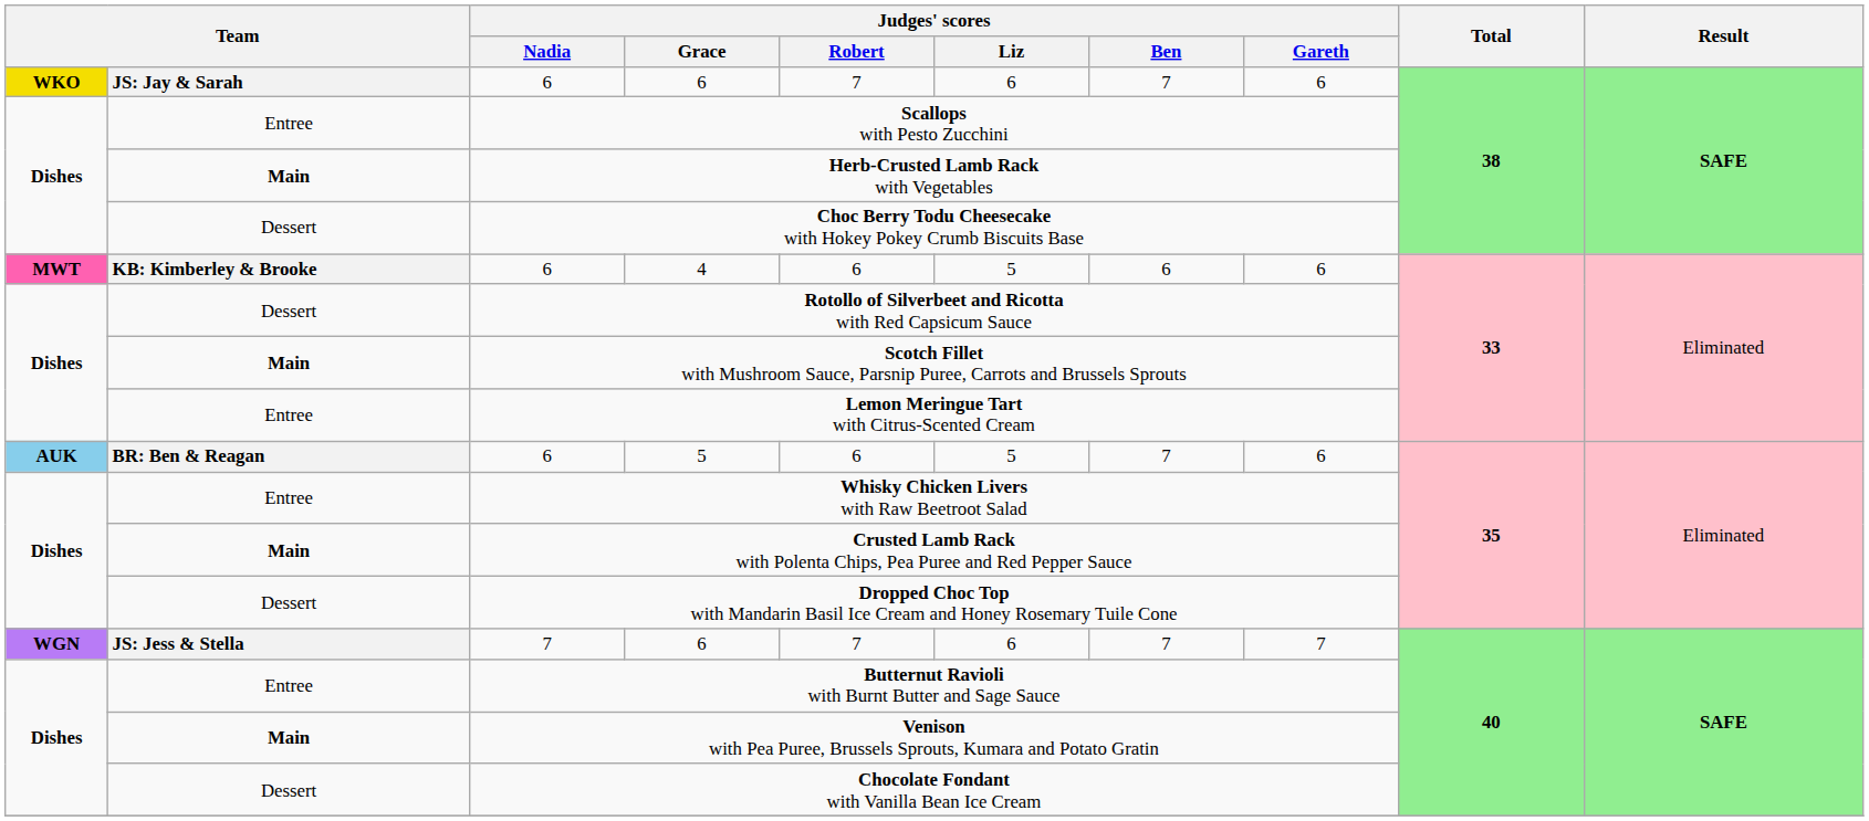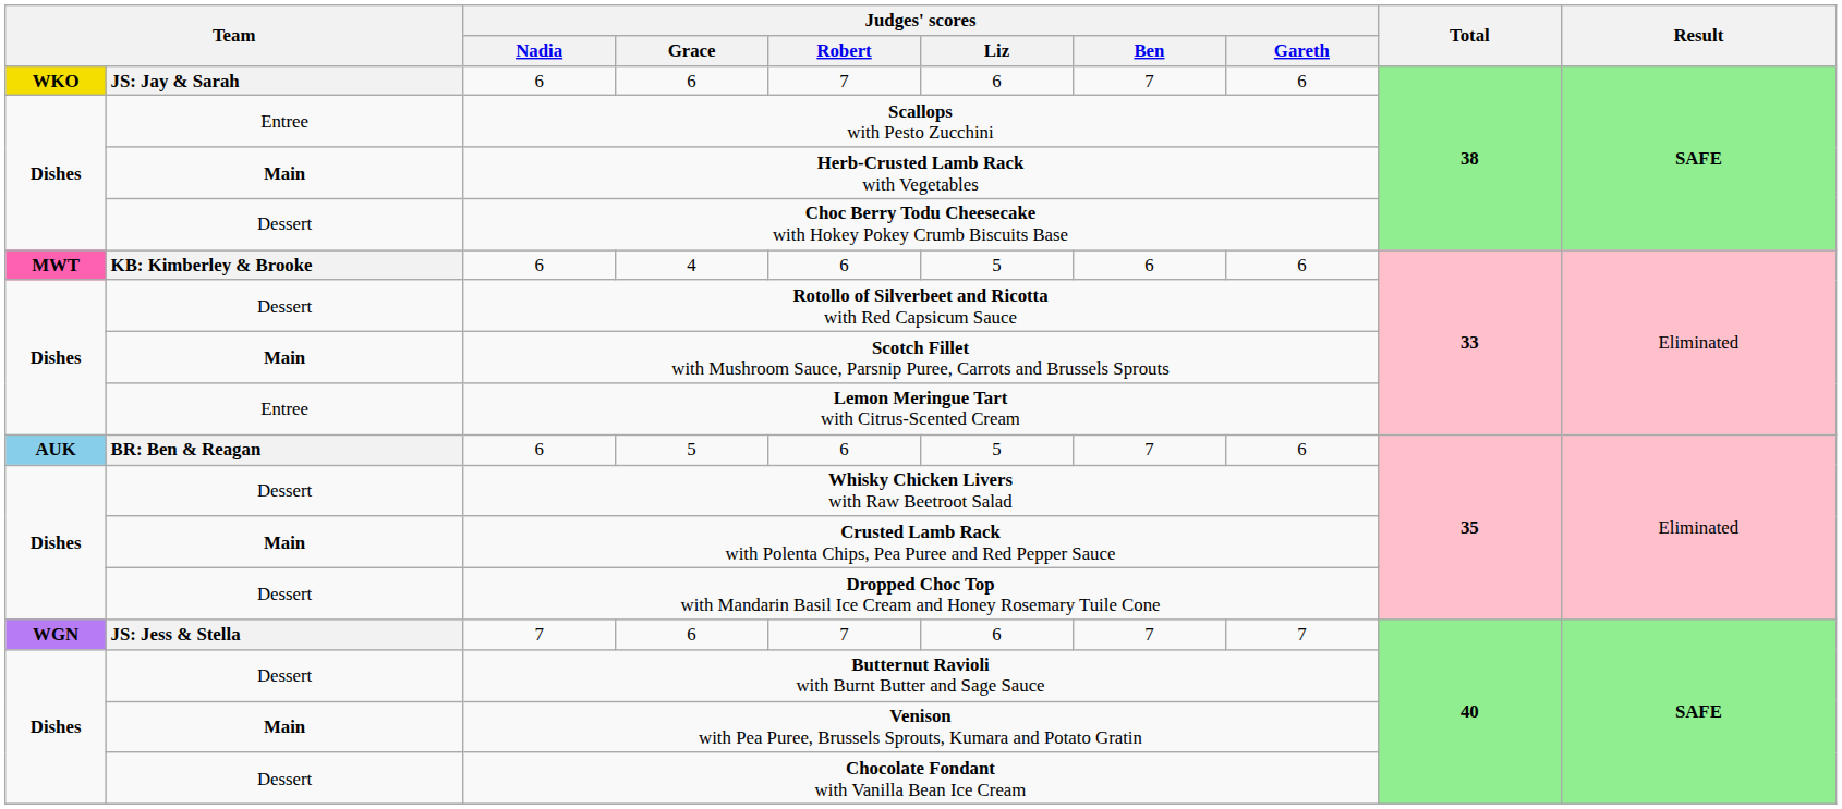Whisky Chicken Livers with Raw Beetroot Salad | column 2: Entree -> Dessert
Butternut Ravioli with Burnt Butter and Sage Sauce | column 2: Entree -> Dessert
